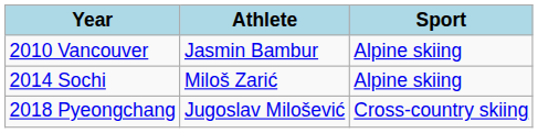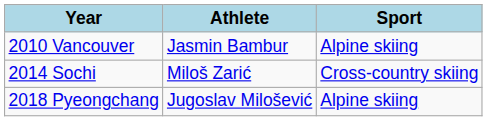2014 Sochi | Sport: Alpine skiing -> Cross-country skiing
2018 Pyeongchang | Sport: Cross-country skiing -> Alpine skiing
